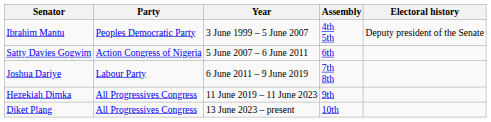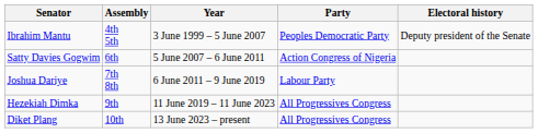columns swapped: Party <-> Assembly
